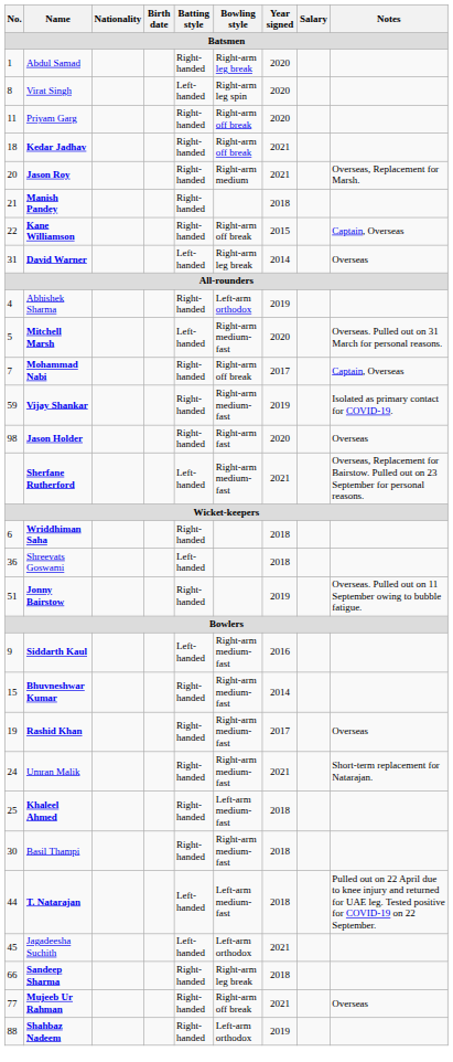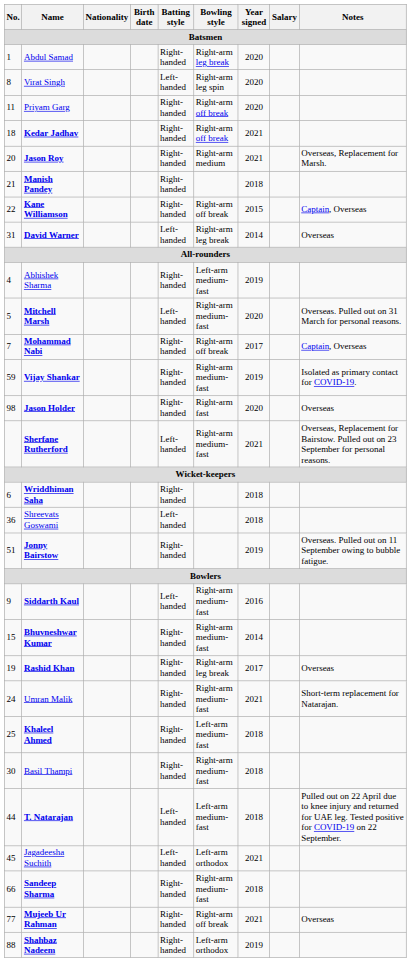Abhishek Sharma | Bowling style: Left-arm orthodox -> Left-arm medium-fast
Rashid Khan | Bowling style: Right-arm medium-fast -> Right-arm leg break
Sandeep Sharma | Bowling style: Right-arm leg break -> Right-arm medium-fast
